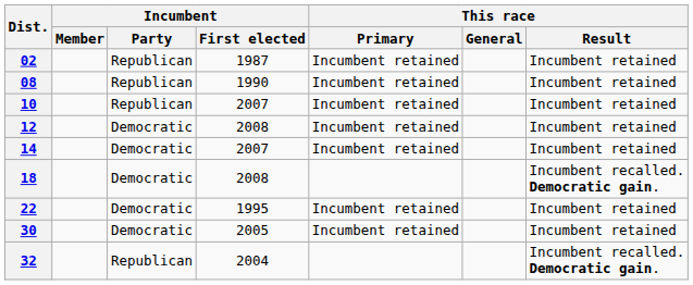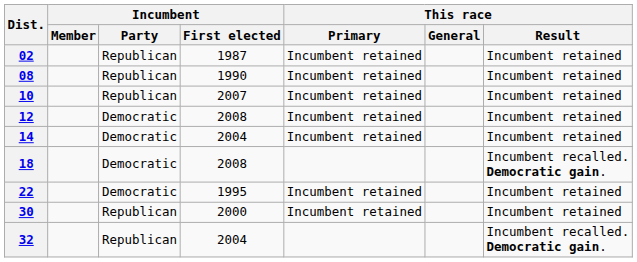14 | Incumbent / First elected: 2007 -> 2004
30 | Incumbent / Party: Democratic -> Republican
30 | Incumbent / First elected: 2005 -> 2000
